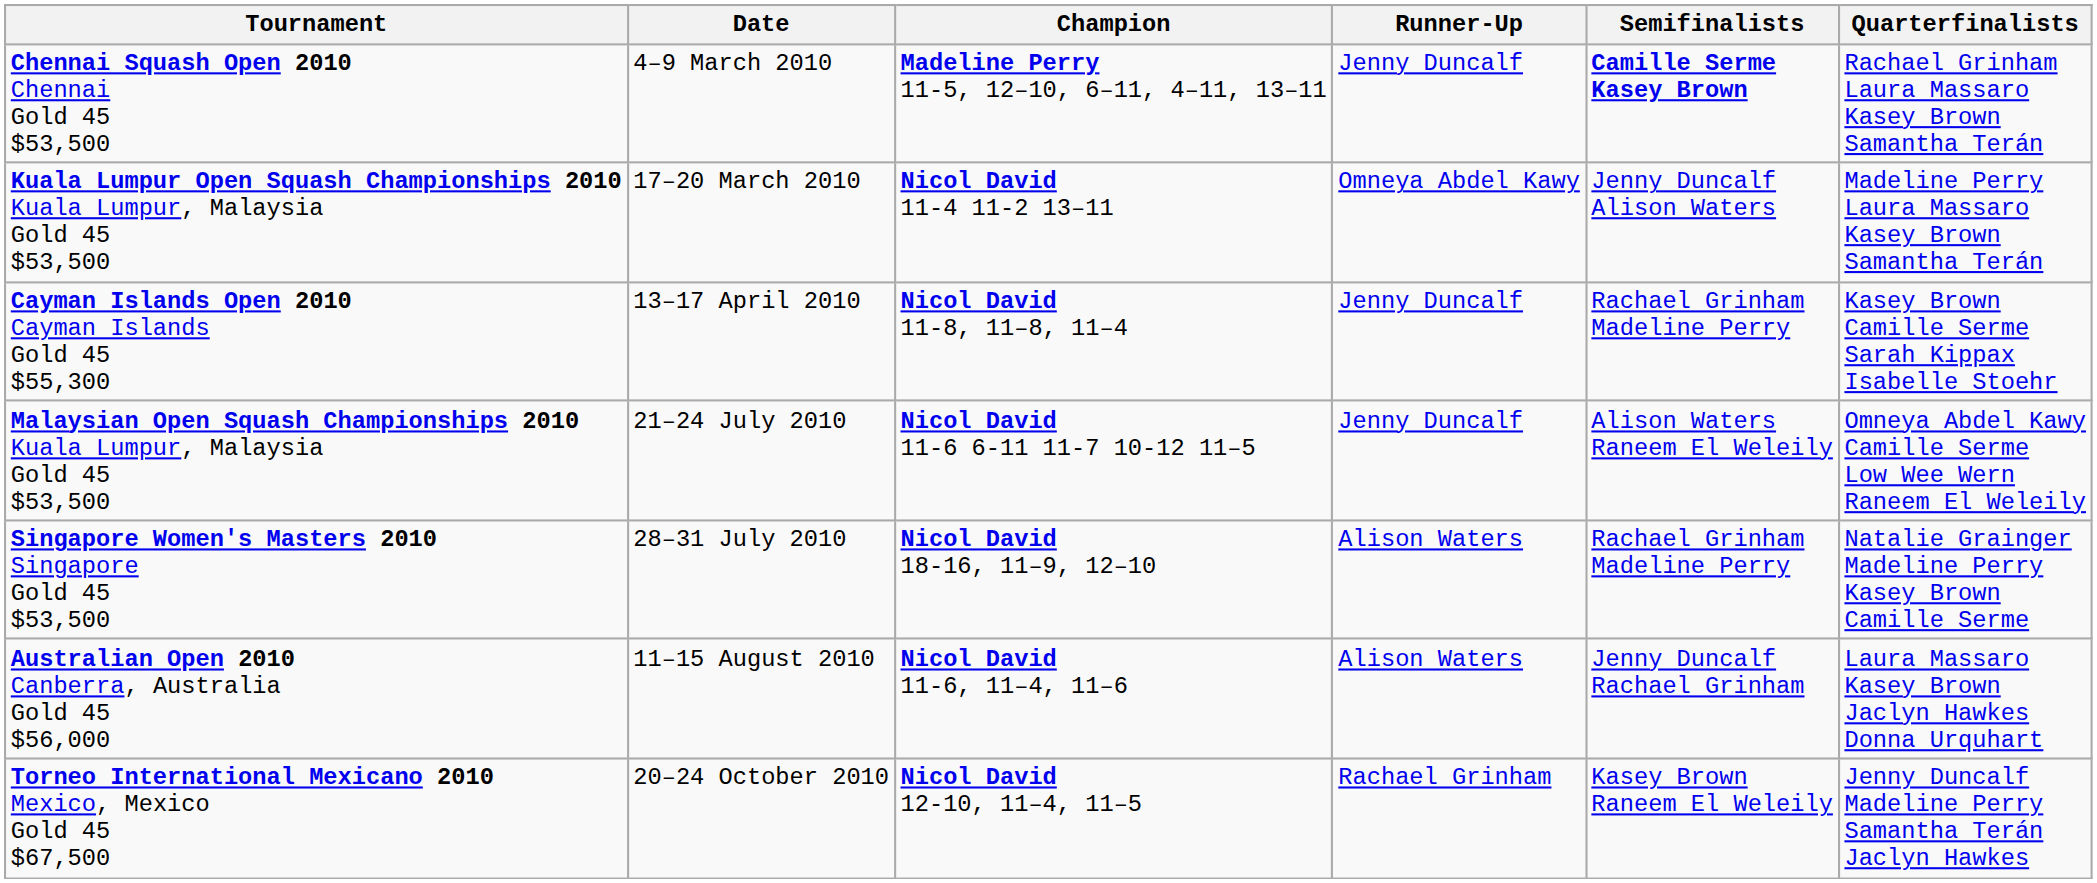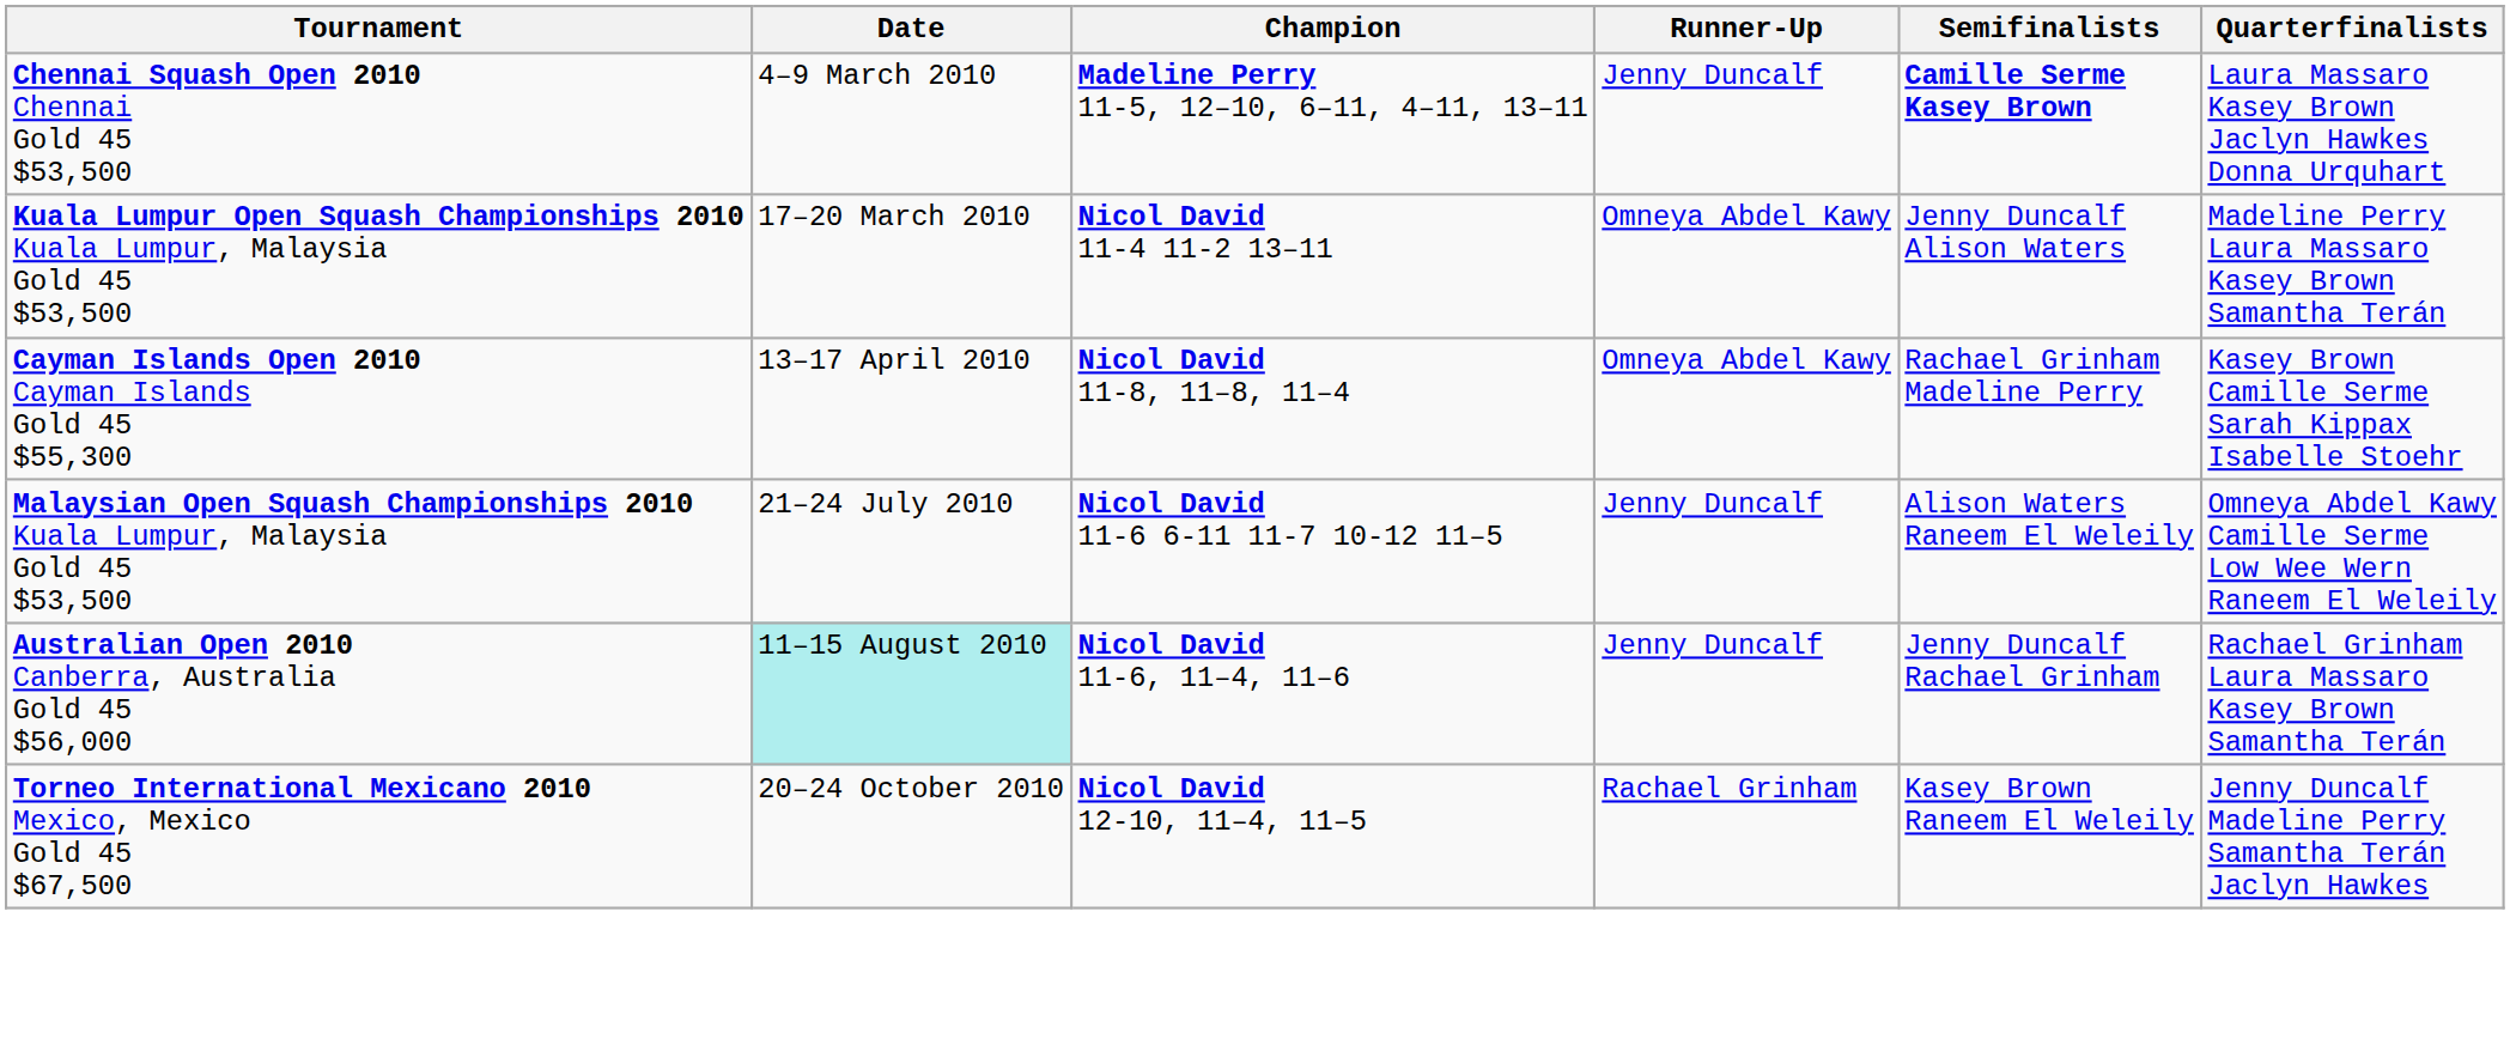Chennai Squash Open 2010 Chennai Gold 45 $53,500 | Quarterfinalists: Rachael Grinham Laura Massaro Kasey Brown Samantha Terán -> Laura Massaro Kasey Brown Jaclyn Hawkes Donna Urquhart
Cayman Islands Open 2010 Cayman Islands Gold 45 $55,300 | Runner-Up: Jenny Duncalf -> Omneya Abdel Kawy
- row: Singapore Women's Masters 2010 Singapore Gold 45 $53,500 | 28–31 July 2010 | Nicol David 18-16, 11–9, 12–10 | Alison Waters | Rachael Grinham Madeline Perry | Natalie Grainger Madeline Perry Kasey Brown Camille Serme
Australian Open 2010 Canberra, Australia Gold 45 $56,000 | Date: no background -> paleturquoise background
Australian Open 2010 Canberra, Australia Gold 45 $56,000 | Runner-Up: Alison Waters -> Jenny Duncalf
Australian Open 2010 Canberra, Australia Gold 45 $56,000 | Quarterfinalists: Laura Massaro Kasey Brown Jaclyn Hawkes Donna Urquhart -> Rachael Grinham Laura Massaro Kasey Brown Samantha Terán
